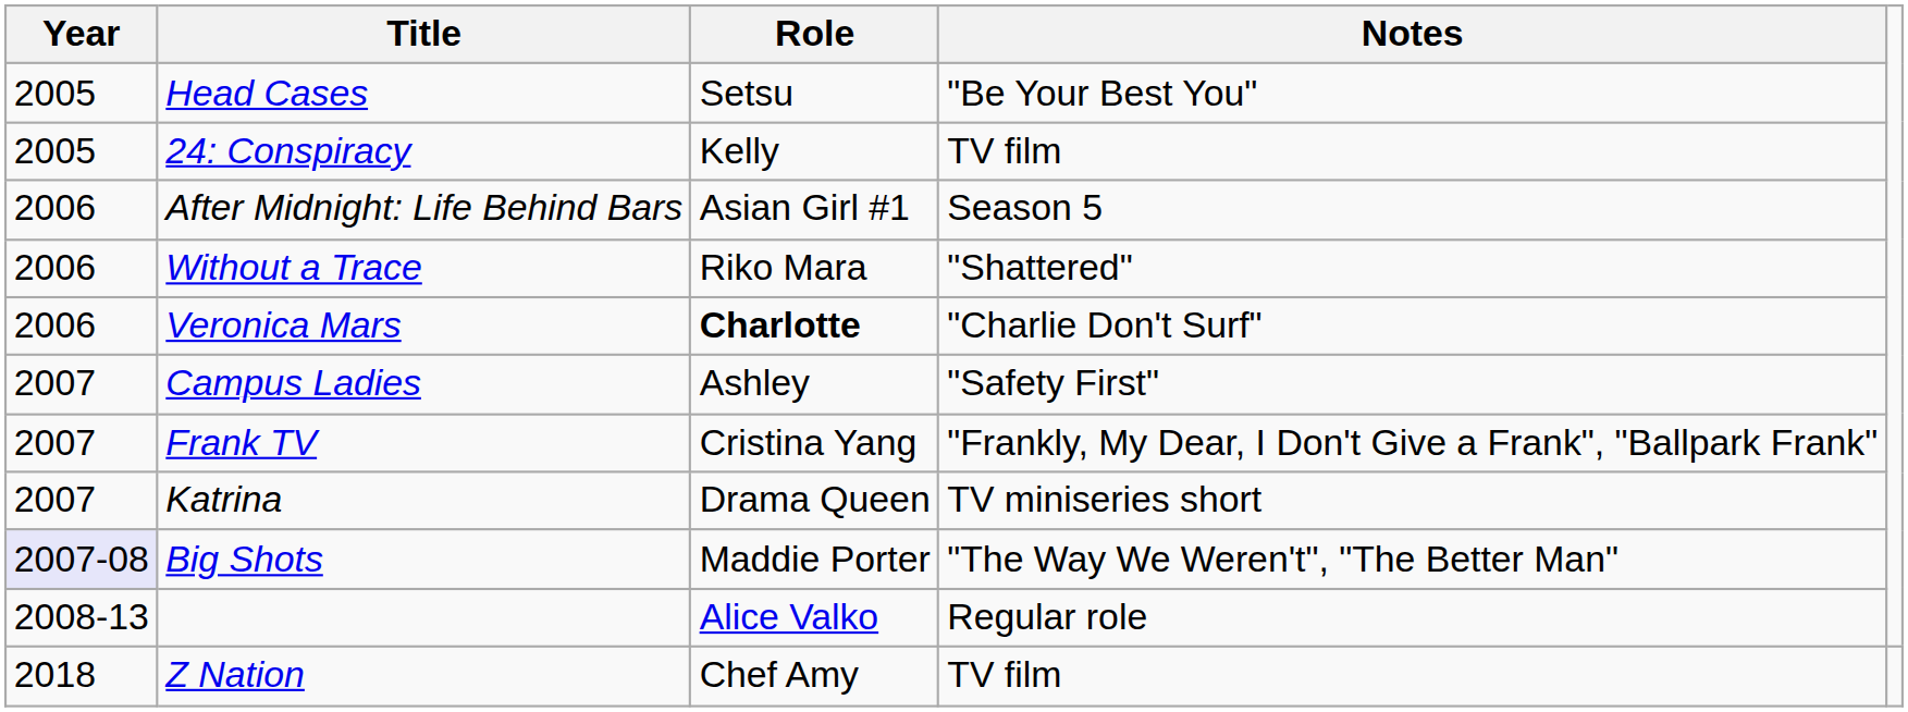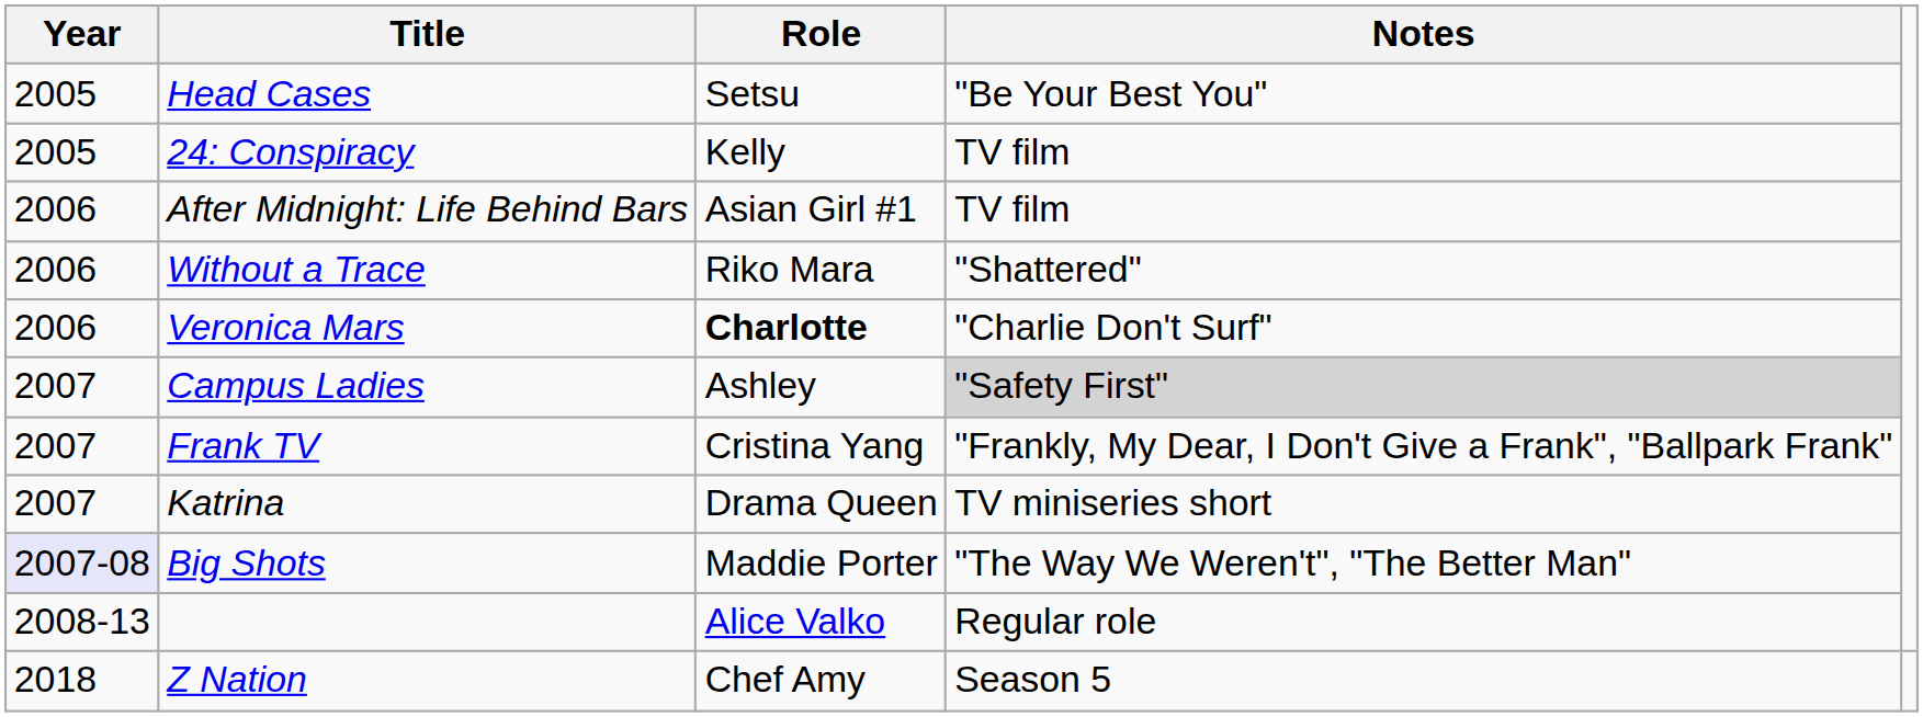After Midnight: Life Behind Bars | Notes: Season 5 -> TV film
Campus Ladies | Notes: no background -> lightgrey background
Z Nation | Notes: TV film -> Season 5
